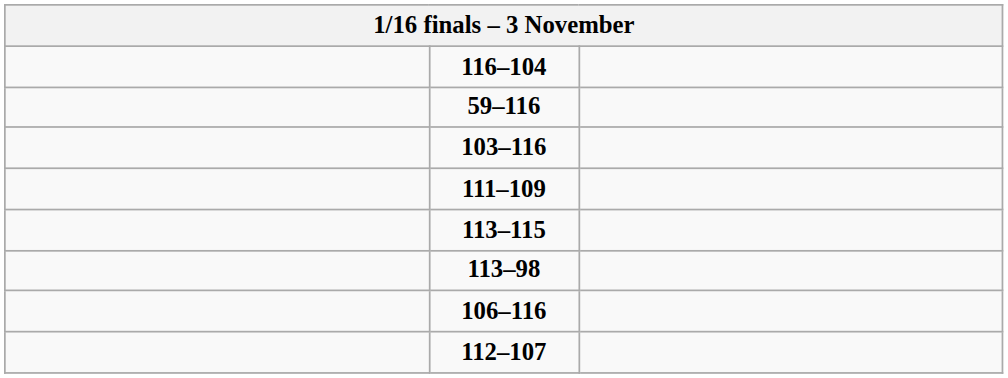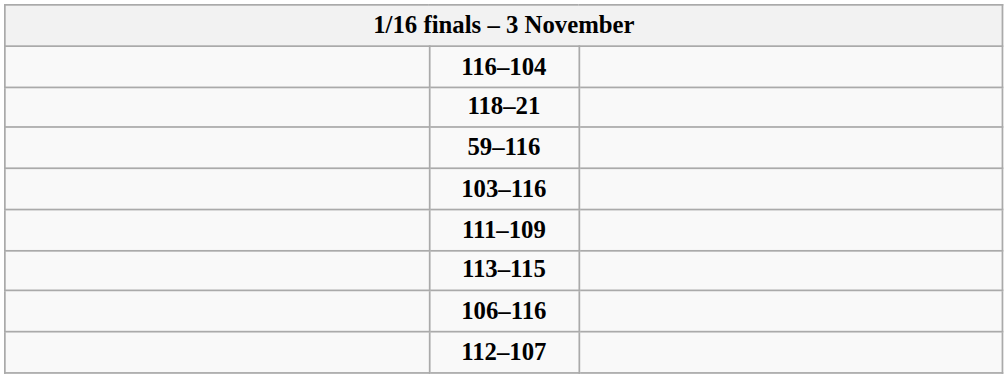+ row: 118–21
- row: 113–98
